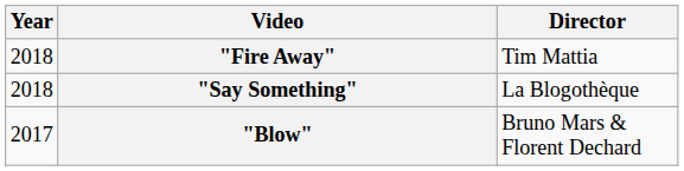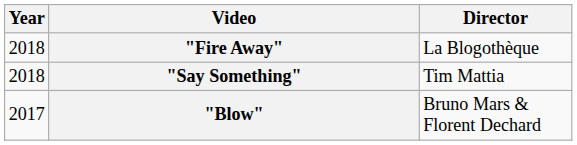"Fire Away" | Director: Tim Mattia -> La Blogothèque
"Say Something" | Director: La Blogothèque -> Tim Mattia
